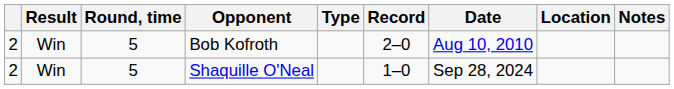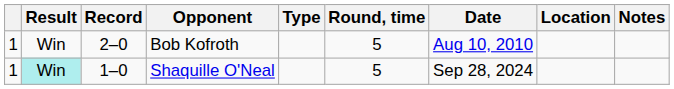columns swapped: Record <-> Round, time
Bob Kofroth | column 1: 2 -> 1
Shaquille O'Neal | column 1: 2 -> 1
Shaquille O'Neal | Result: no background -> paleturquoise background
